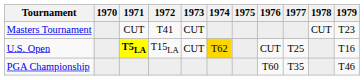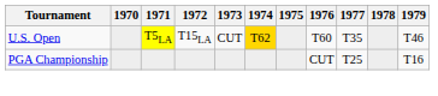- row: Masters Tournament | CUT | T41 | CUT | CUT | T23
U.S. Open | 1971: bold -> normal
U.S. Open | 1976: CUT -> T60
U.S. Open | 1977: T25 -> T35
U.S. Open | 1979: T16 -> T46
PGA Championship | 1976: T60 -> CUT
PGA Championship | 1977: T35 -> T25
PGA Championship | 1979: T46 -> T16
